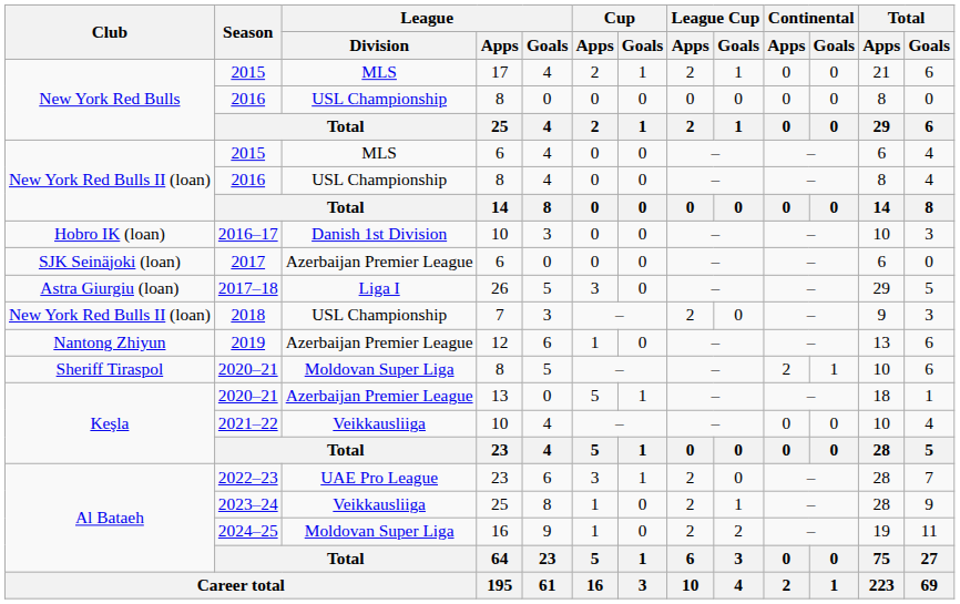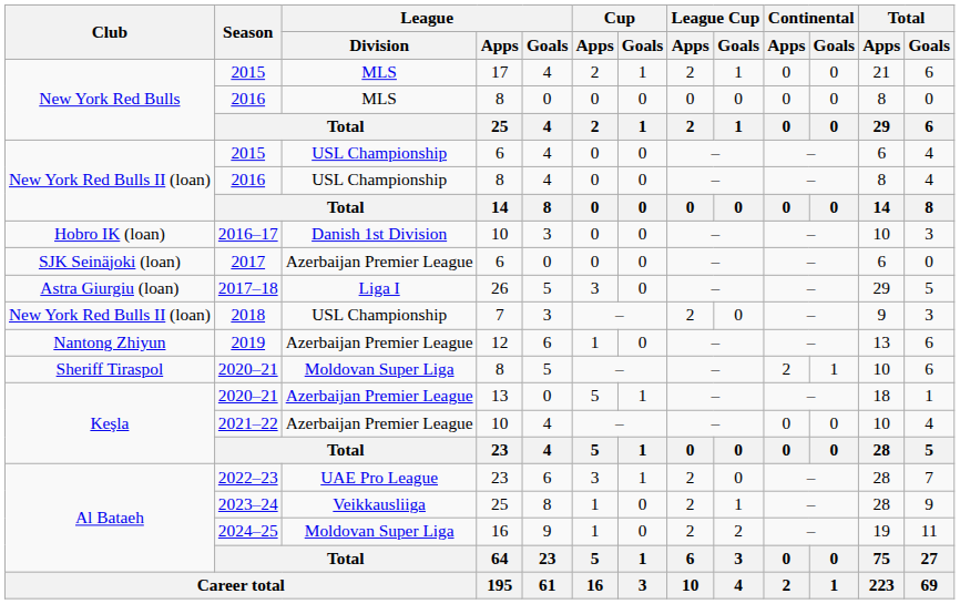New York Red Bulls / 2016 | League / Division: USL Championship -> MLS
New York Red Bulls II (loan) / 2015 | League / Division: MLS -> USL Championship
2021–22 | League / Division: Veikkausliiga -> Azerbaijan Premier League
